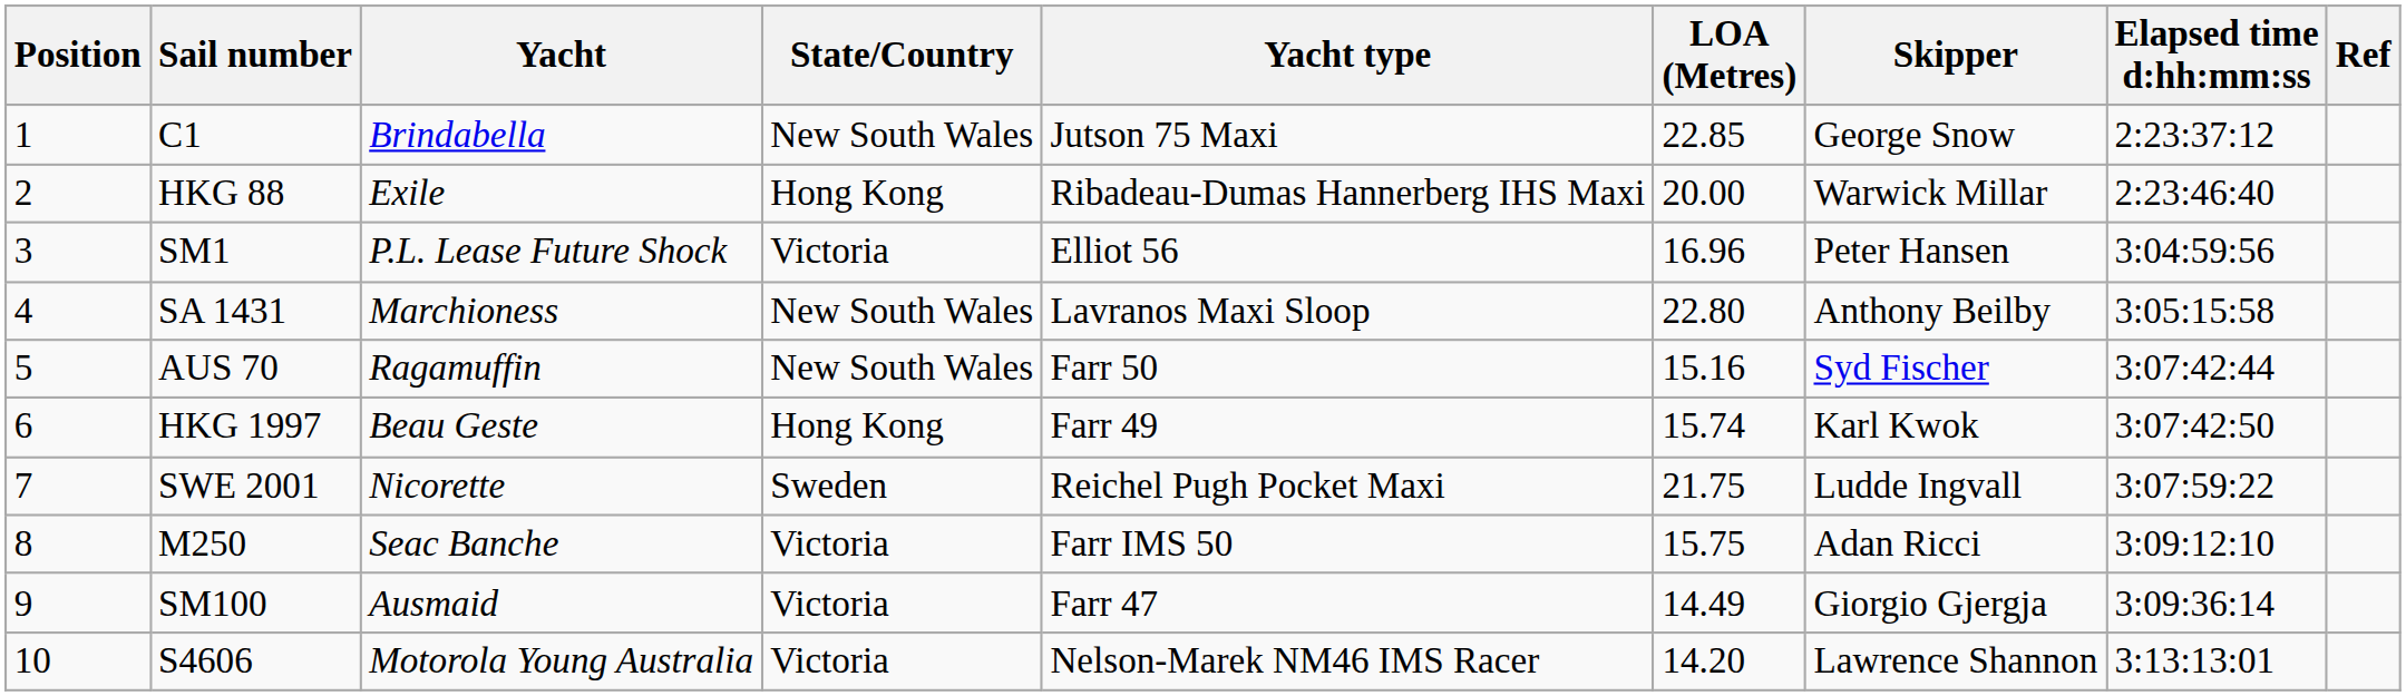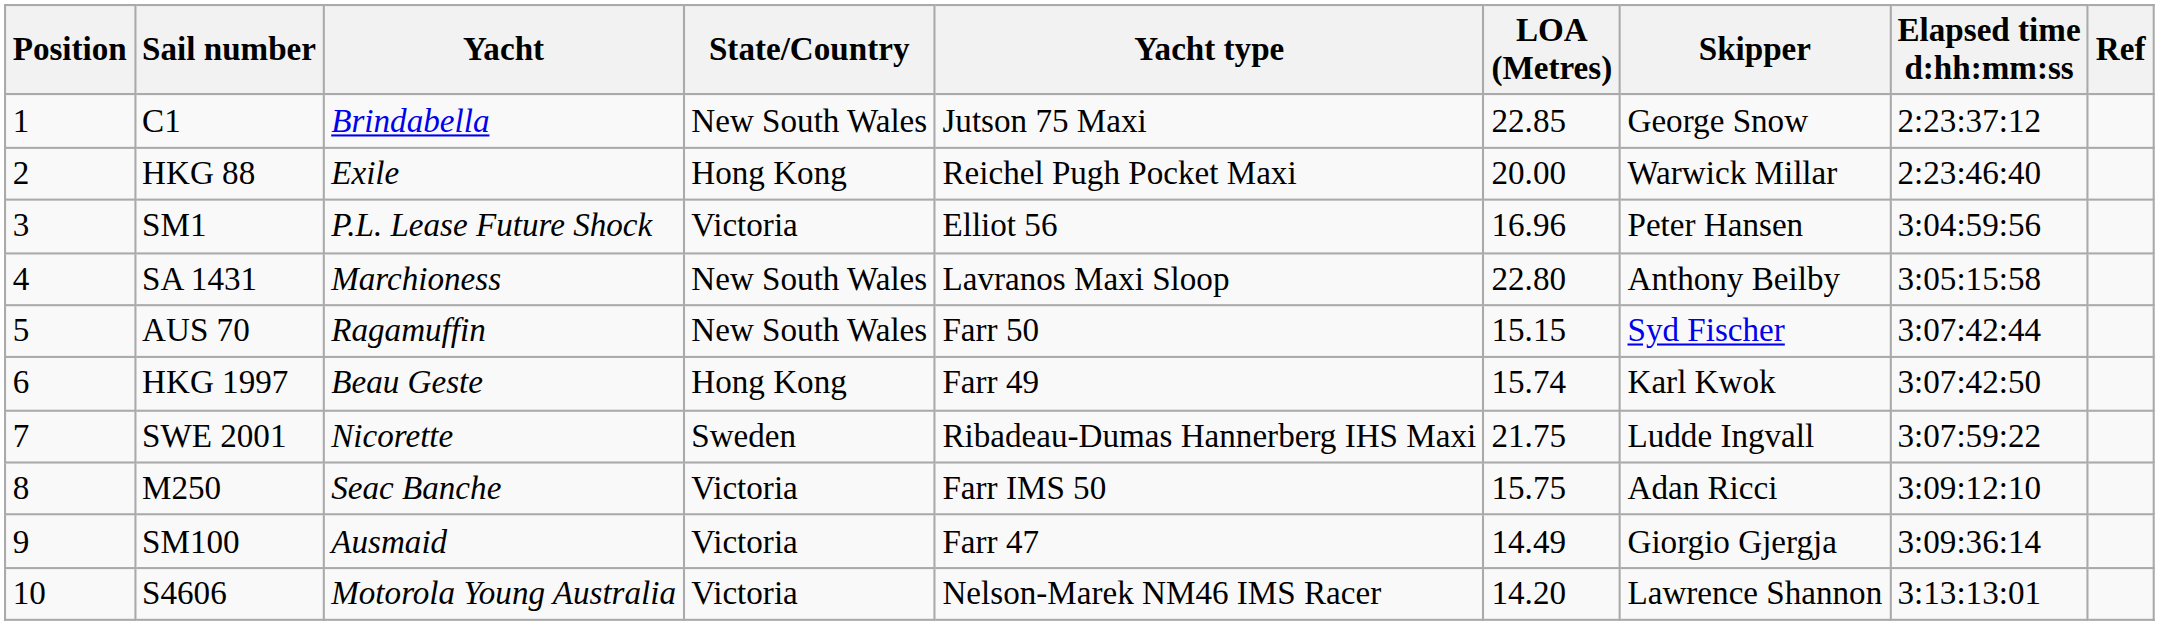HKG 88 | Yacht type: Ribadeau-Dumas Hannerberg IHS Maxi -> Reichel Pugh Pocket Maxi
AUS 70 | LOA (Metres): 15.16 -> 15.15
SWE 2001 | Yacht type: Reichel Pugh Pocket Maxi -> Ribadeau-Dumas Hannerberg IHS Maxi
